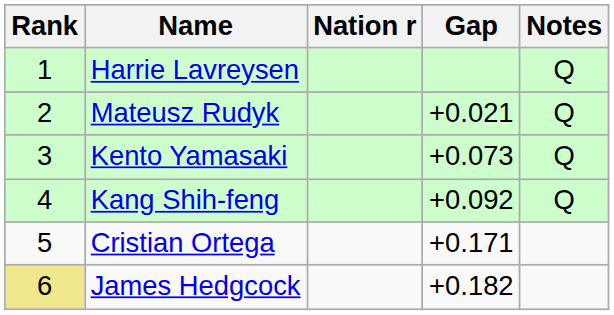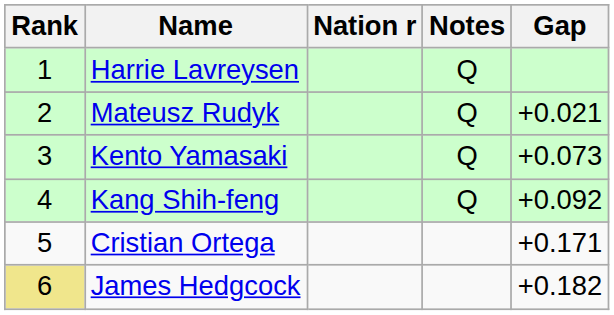columns swapped: Gap <-> Notes
